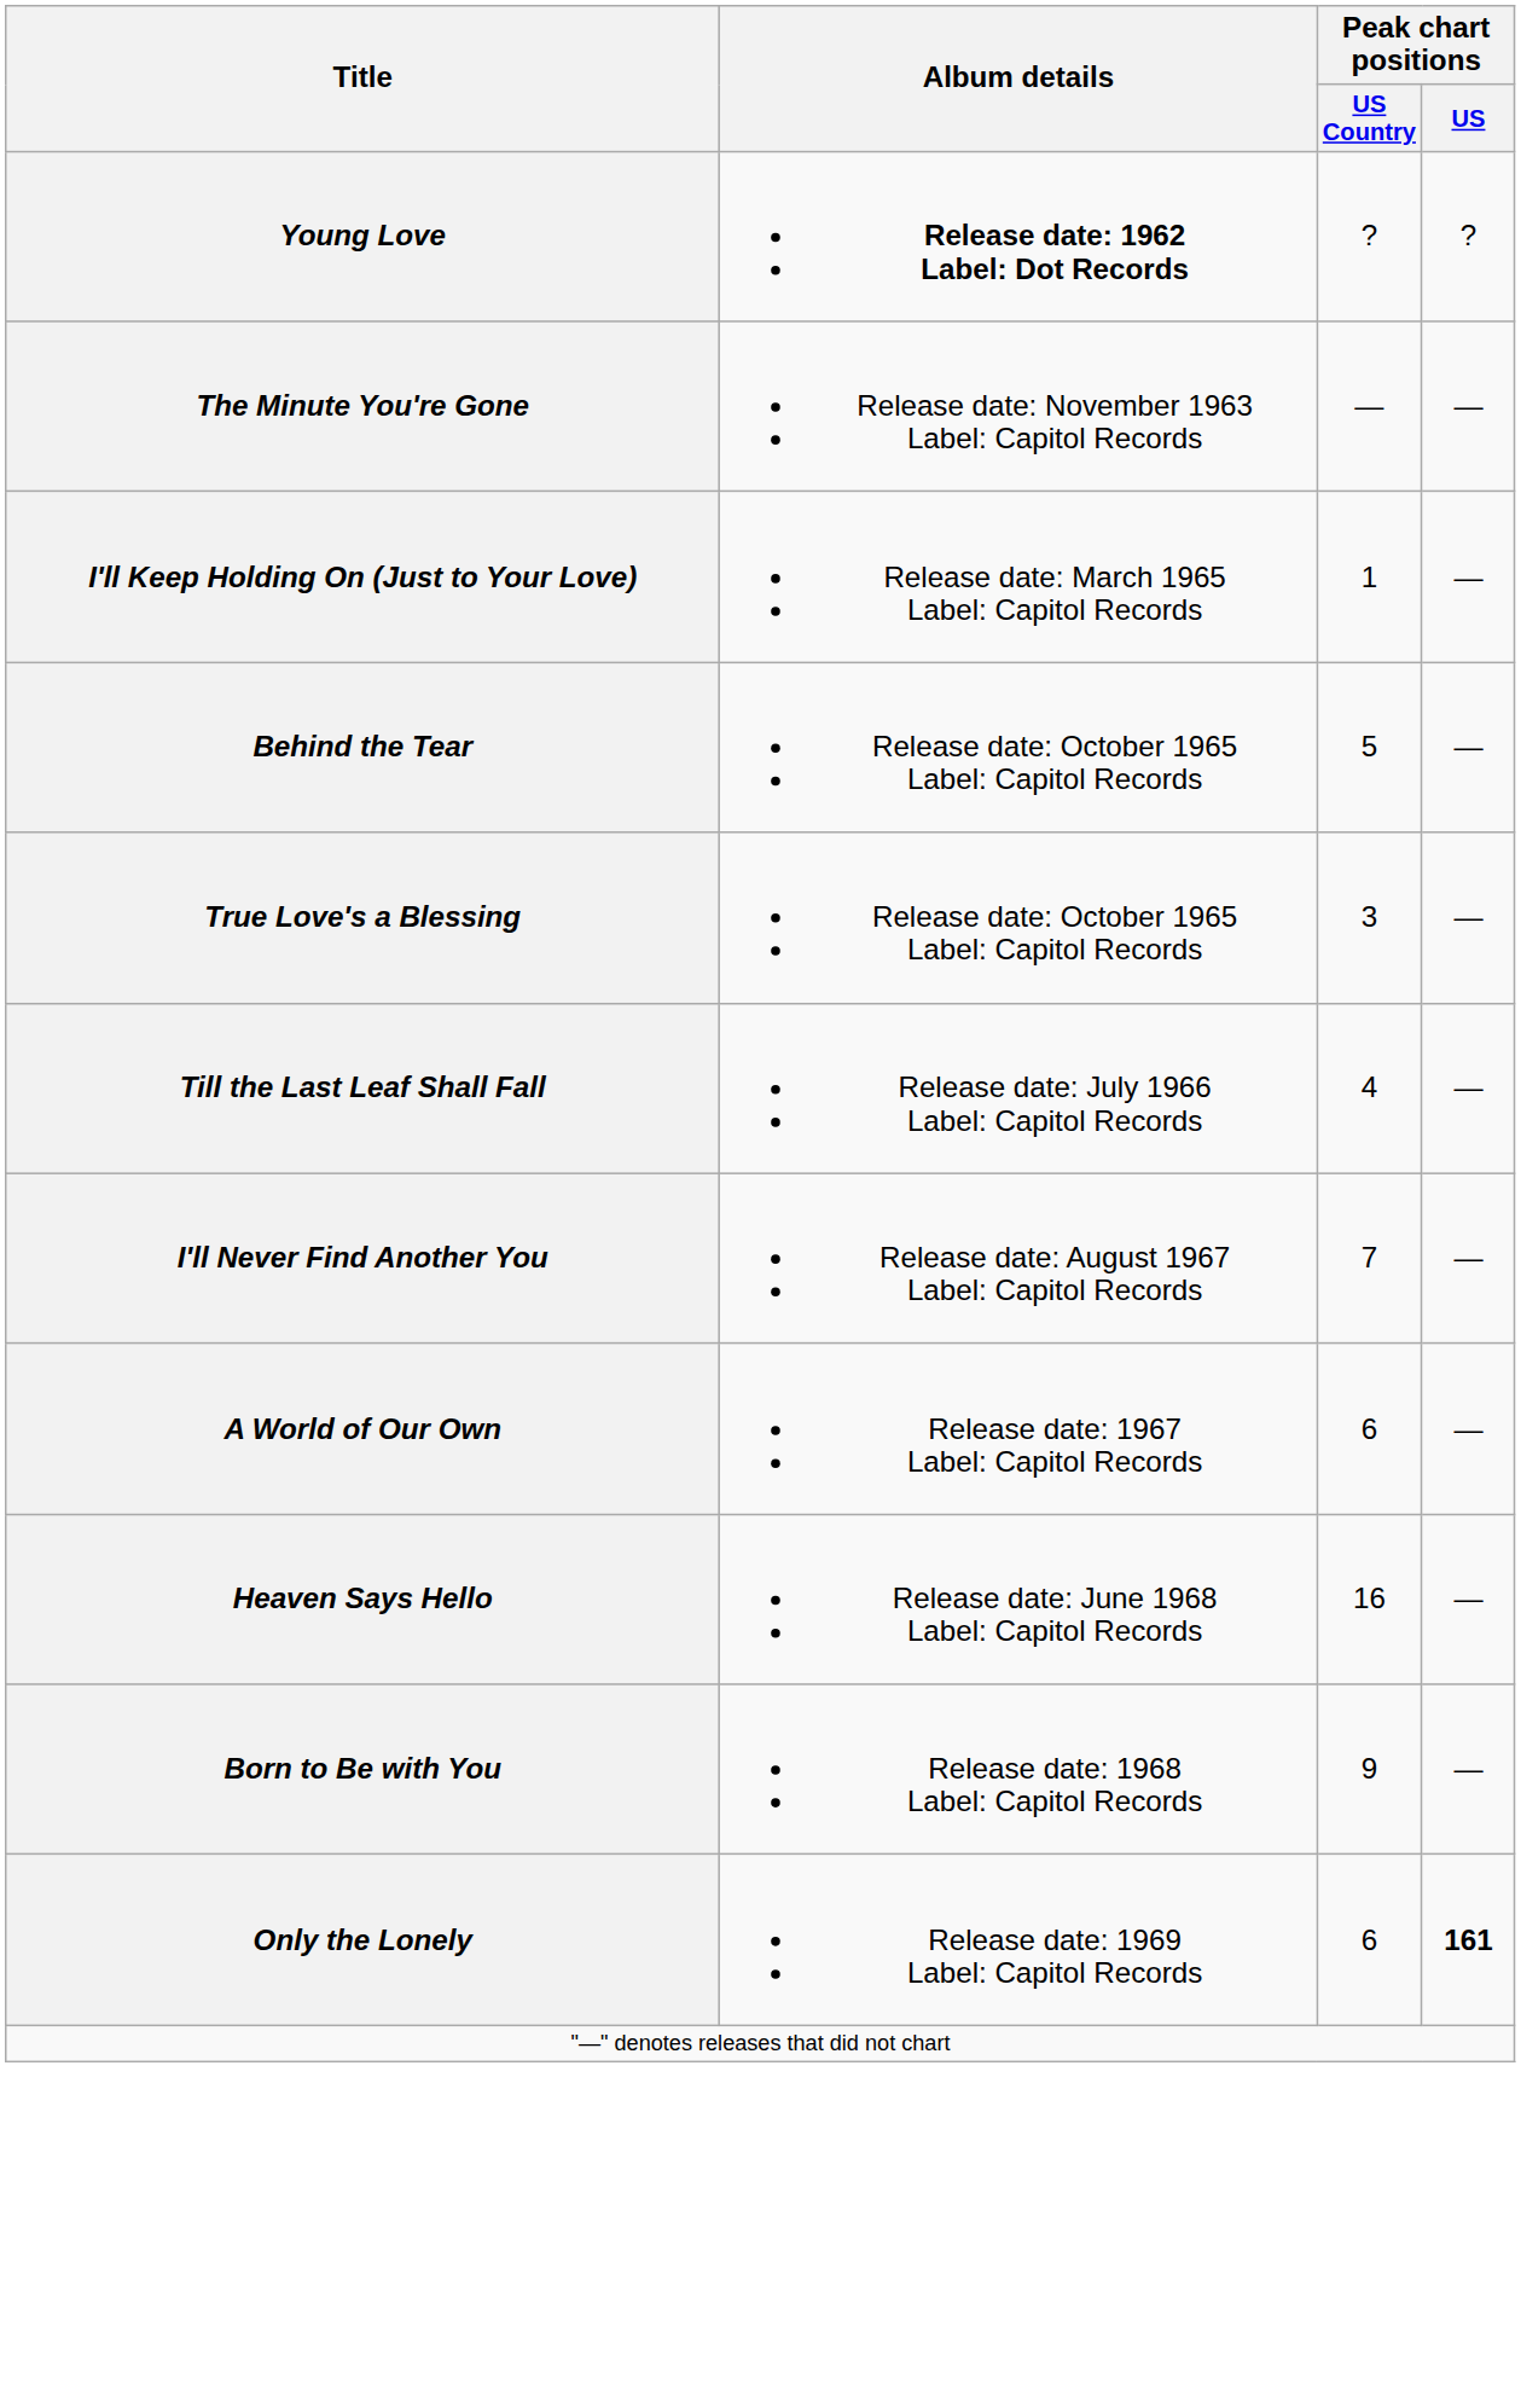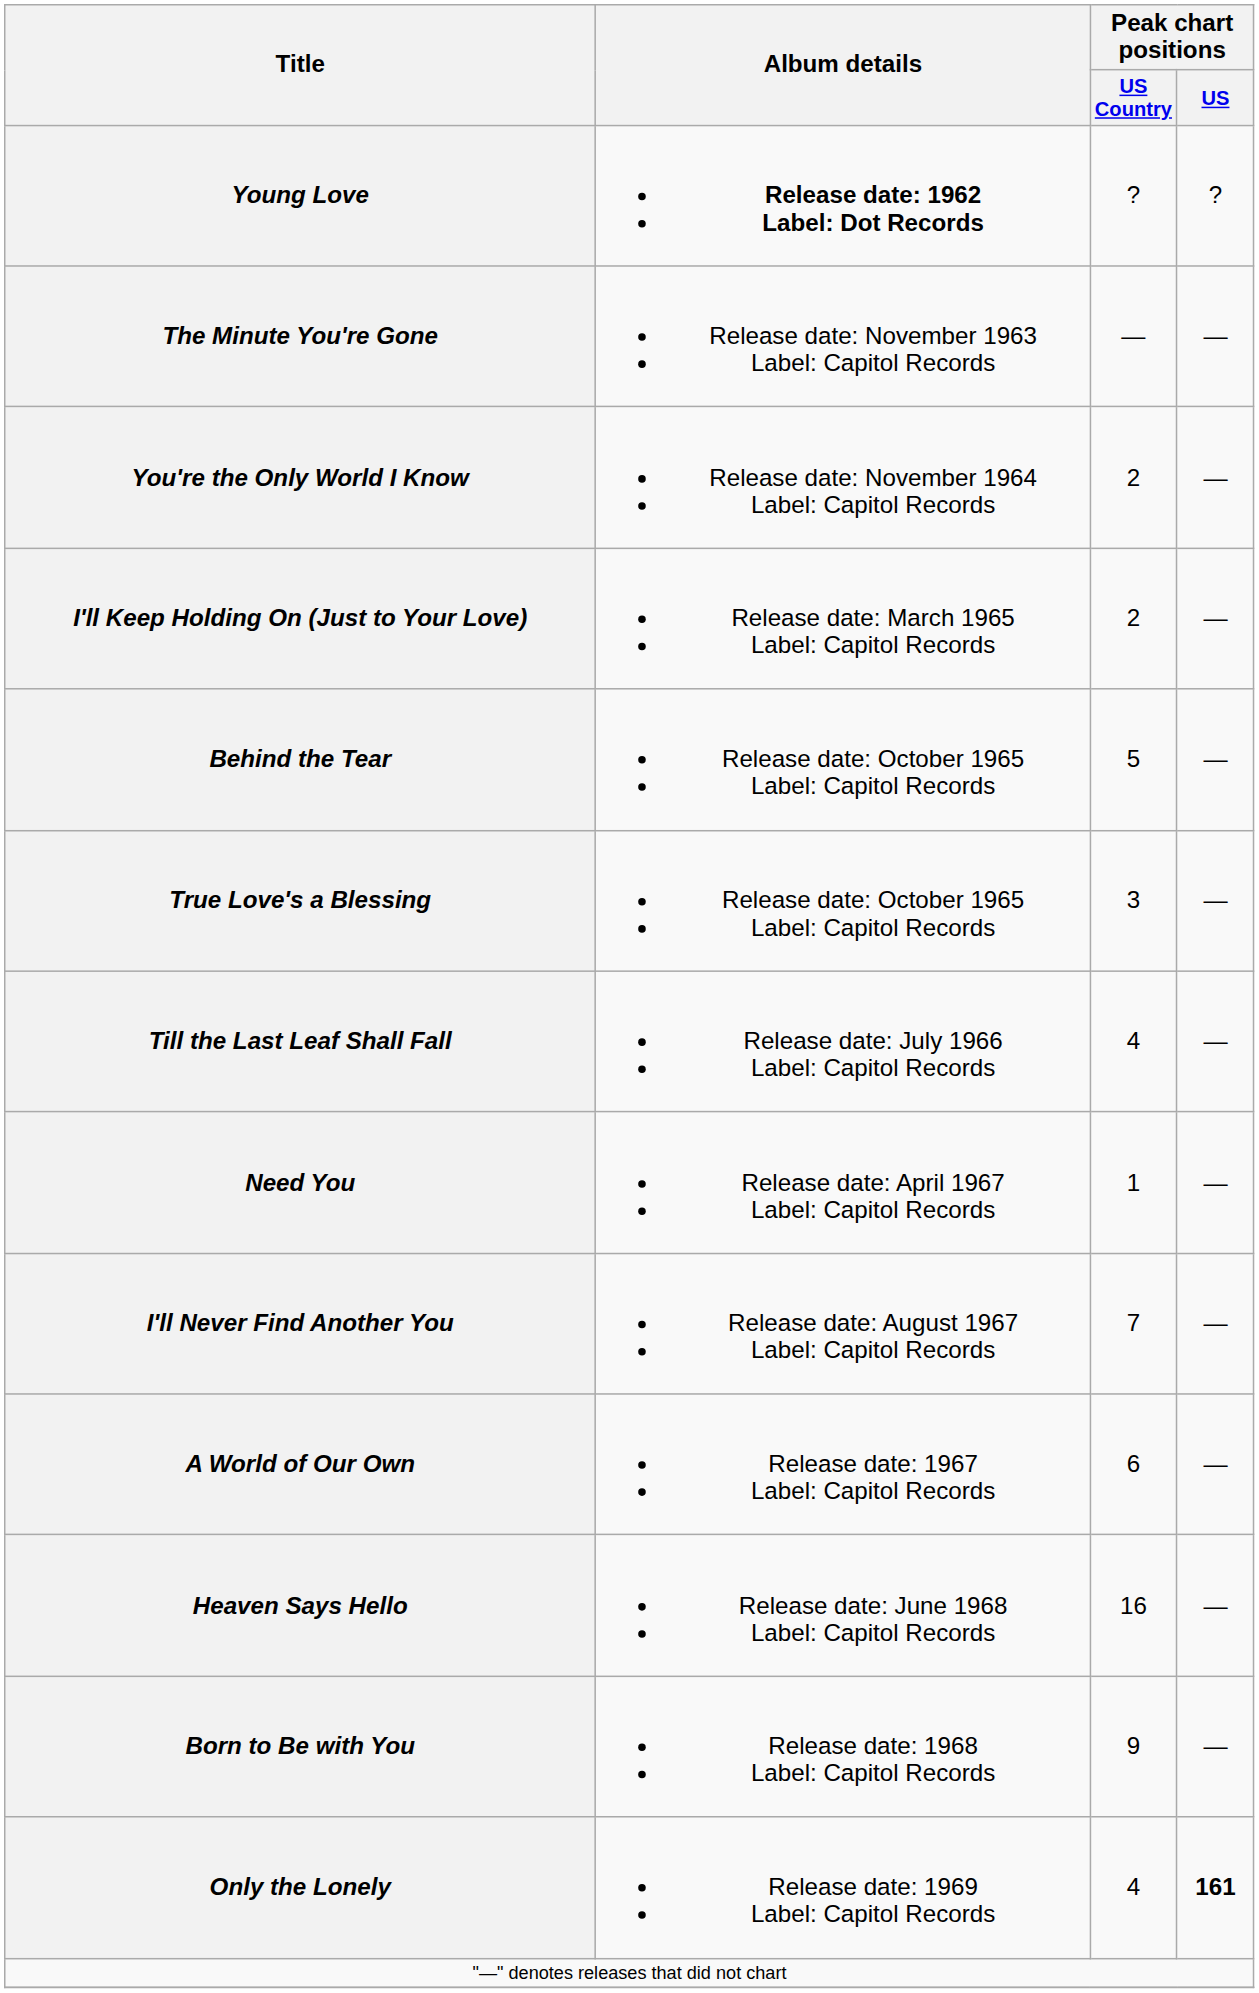+ row: You're the Only World I Know | Release date: November 1964 Label: Capitol Records | 2 | —
I'll Keep Holding On (Just to Your Love) | Peak chart positions / US Country: 1 -> 2
+ row: Need You | Release date: April 1967 Label: Capitol Records | 1 | —
Only the Lonely | Peak chart positions / US Country: 6 -> 4
